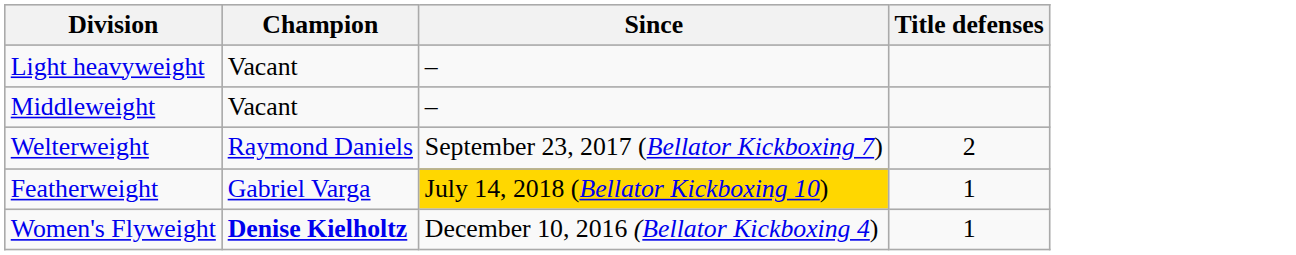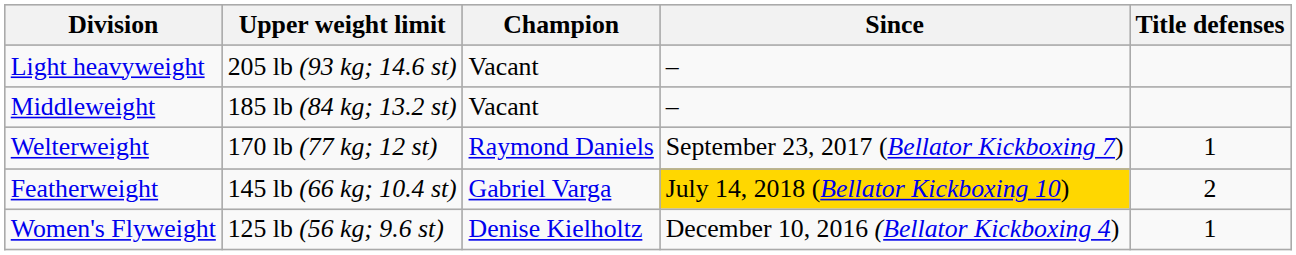+ column: Upper weight limit | 205 lb (93 kg; 14.6 st) | 185 lb (84 kg; 13.2 st) | 170 lb (77 kg; 12 st) | 145 lb (66 kg; 10.4 st) | 125 lb (56 kg; 9.6 st)
Welterweight | Title defenses: 2 -> 1
Featherweight | Title defenses: 1 -> 2
Women's Flyweight | Champion: bold -> normal
